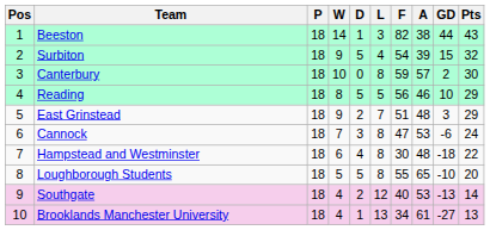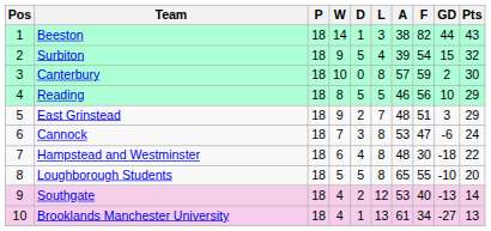columns swapped: F <-> A
